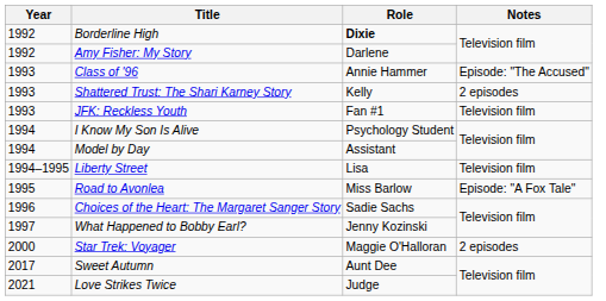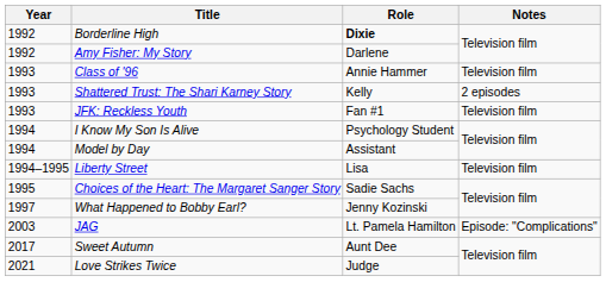Class of '96 | Notes: Episode: "The Accused" -> Television film
- row: 1995 | Road to Avonlea | Miss Barlow | Episode: "A Fox Tale"
Choices of the Heart: The Margaret Sanger Story | Year: 1996 -> 1995
- row: 2000 | Star Trek: Voyager | Maggie O'Halloran | 2 episodes
+ row: 2003 | JAG | Lt. Pamela Hamilton | Episode: "Complications"
